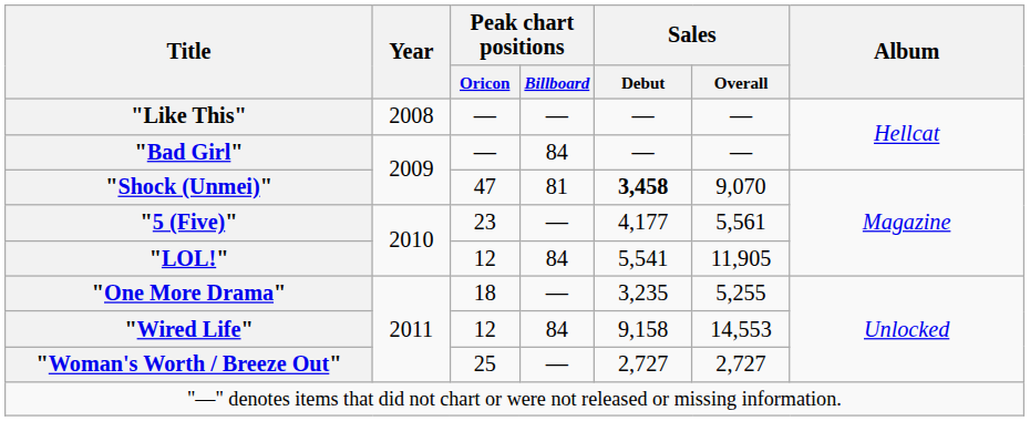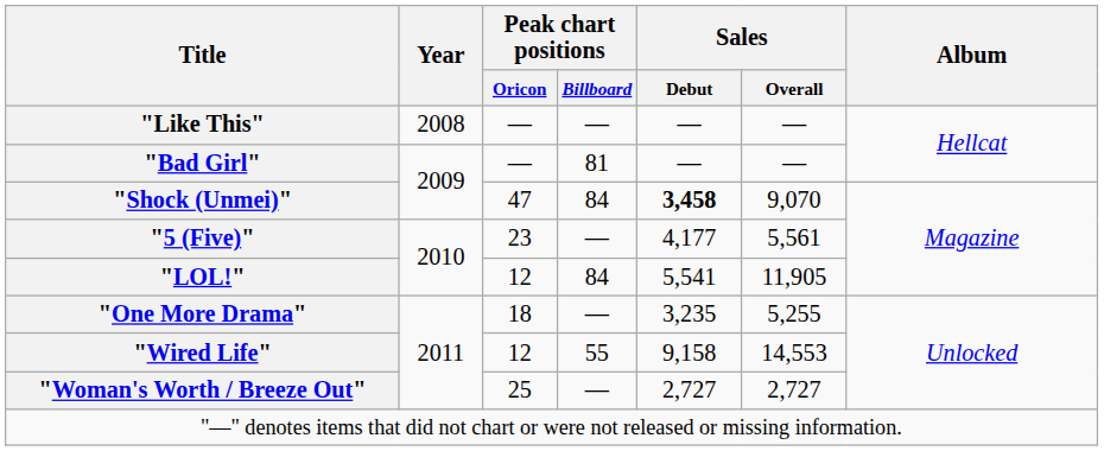"Bad Girl" | Peak chart positions / Billboard: 84 -> 81
"Shock (Unmei)" | Peak chart positions / Billboard: 81 -> 84
"Wired Life" | Peak chart positions / Billboard: 84 -> 55
